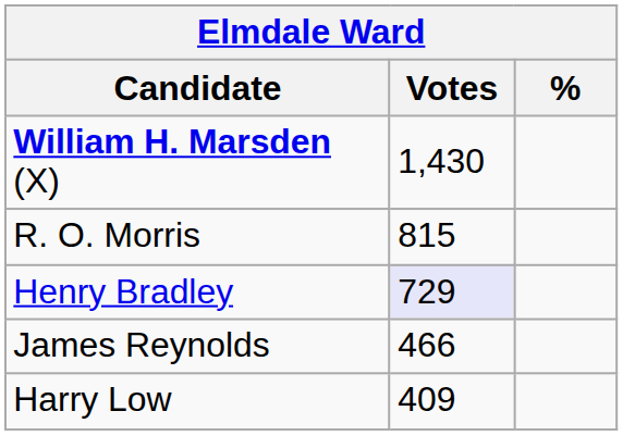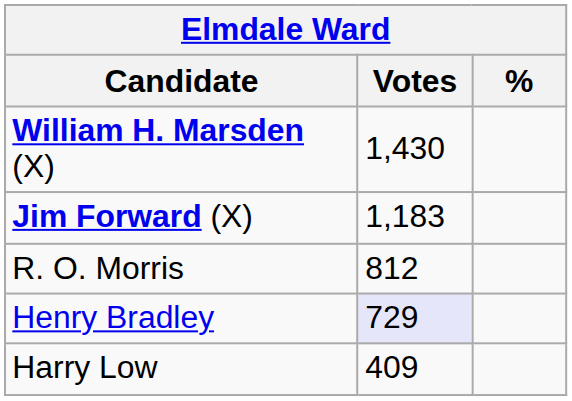+ row: Jim Forward (X) | 1,183
R. O. Morris | Votes: 815 -> 812
- row: James Reynolds | 466
